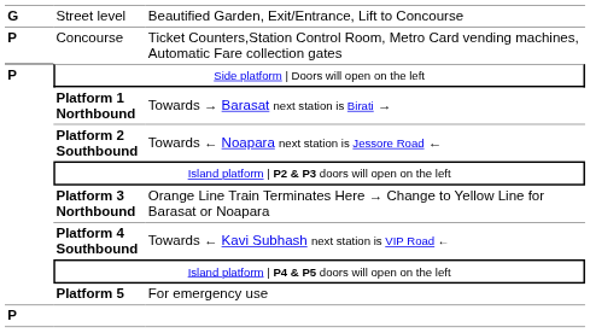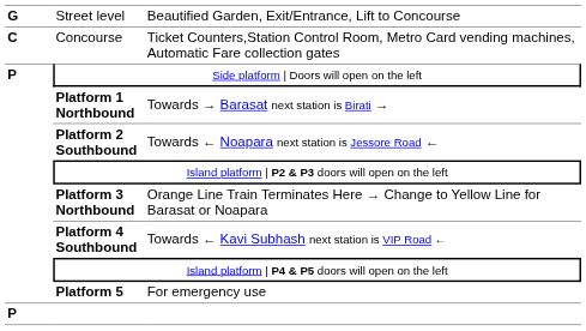Concourse | column 1: P -> C
